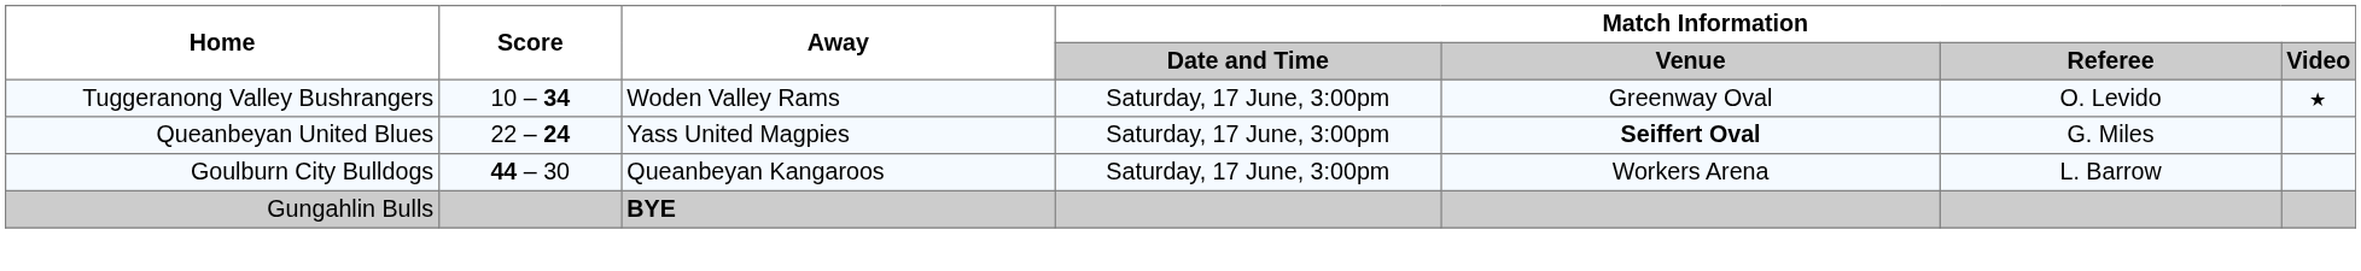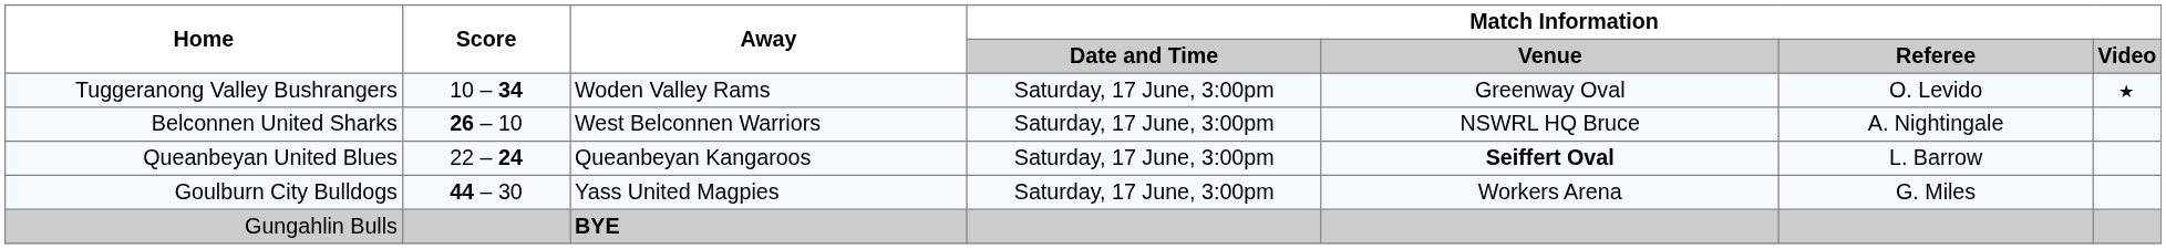+ row: Belconnen United Sharks | 26 – 10 | West Belconnen Warriors | Saturday, 17 June, 3:00pm | NSWRL HQ Bruce | A. Nightingale
Queanbeyan United Blues | Away: Yass United Magpies -> Queanbeyan Kangaroos
Queanbeyan United Blues | Match Information / Referee: G. Miles -> L. Barrow
Goulburn City Bulldogs | Away: Queanbeyan Kangaroos -> Yass United Magpies
Goulburn City Bulldogs | Match Information / Referee: L. Barrow -> G. Miles
